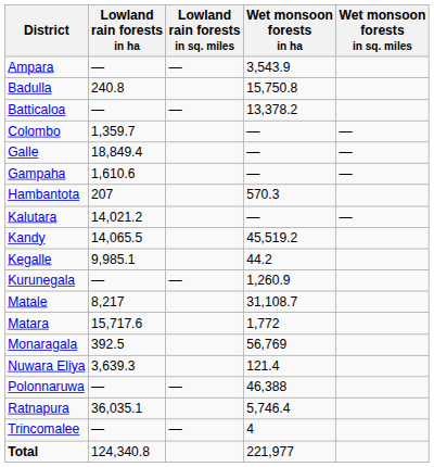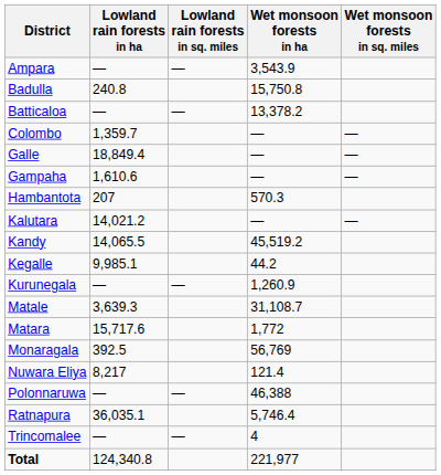Matale | Lowland rain forests in ha: 8,217 -> 3,639.3
Nuwara Eliya | Lowland rain forests in ha: 3,639.3 -> 8,217
